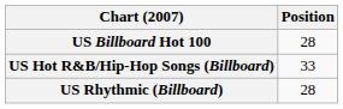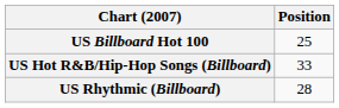US Billboard Hot 100 | Position: 28 -> 25
